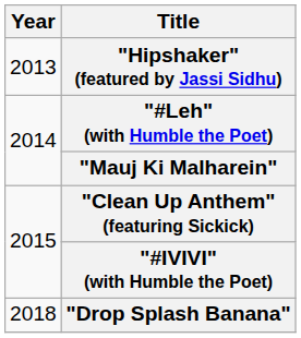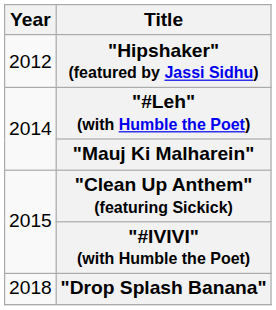"Hipshaker" (featured by Jassi Sidhu) | Year: 2013 -> 2012
